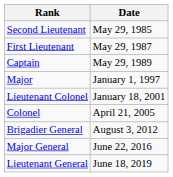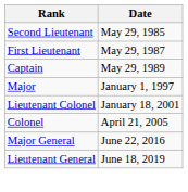- row: Brigadier General | August 3, 2012
